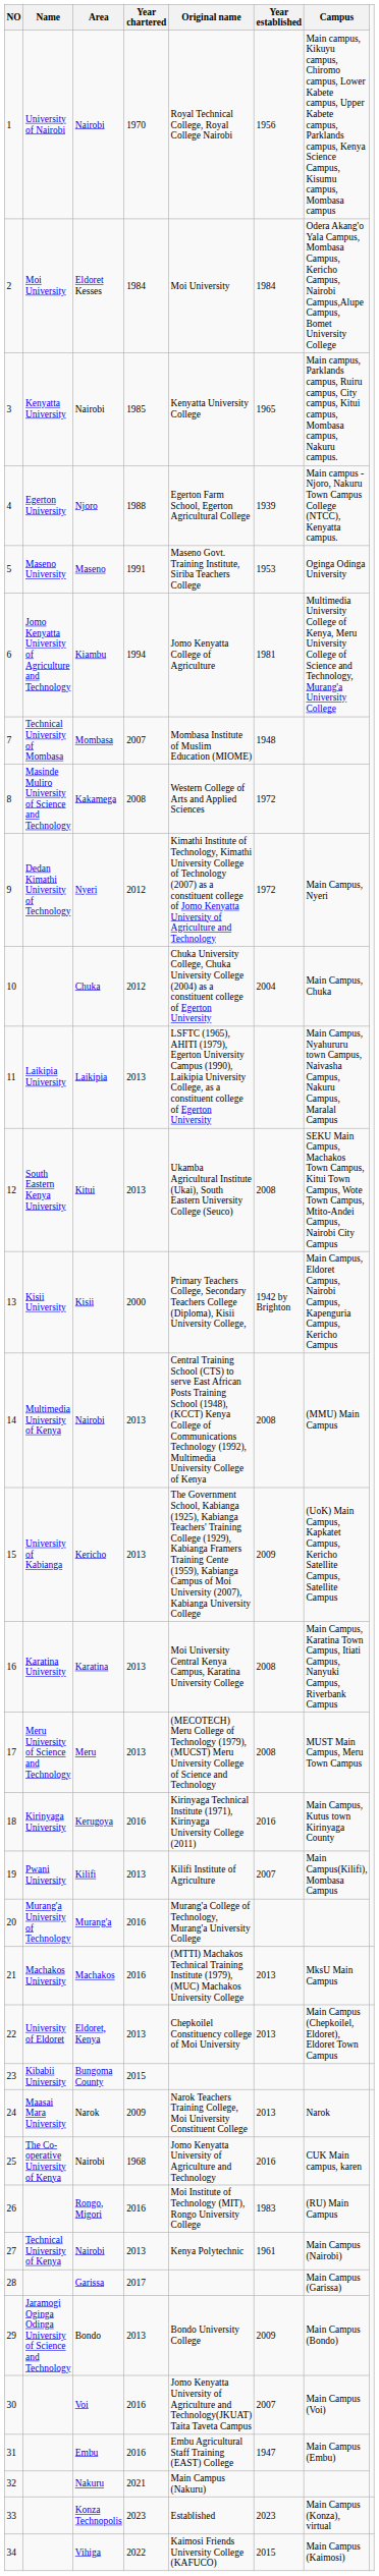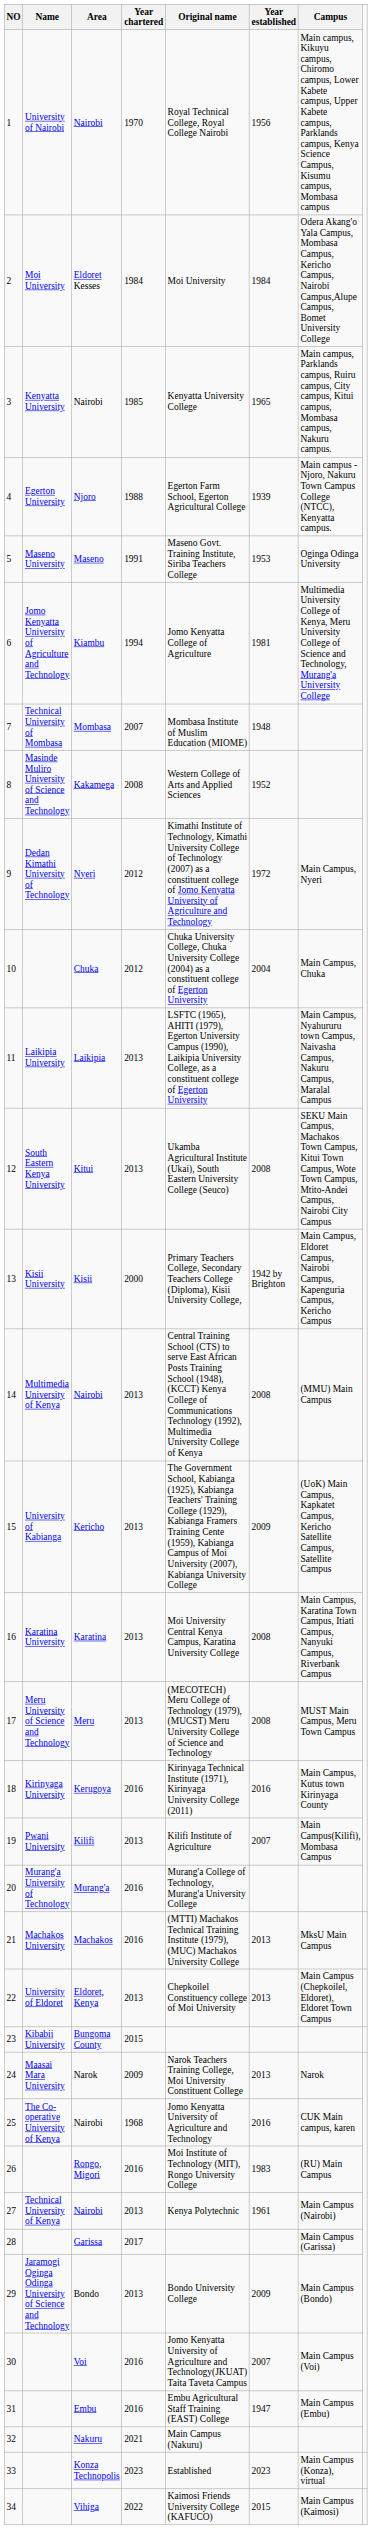8 | Year established: 1972 -> 1952
